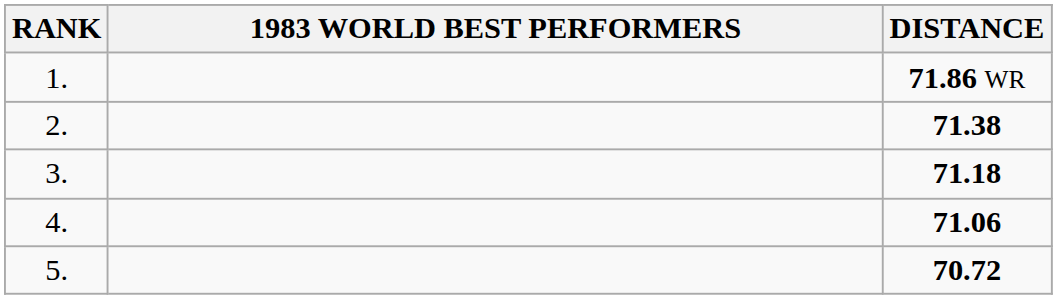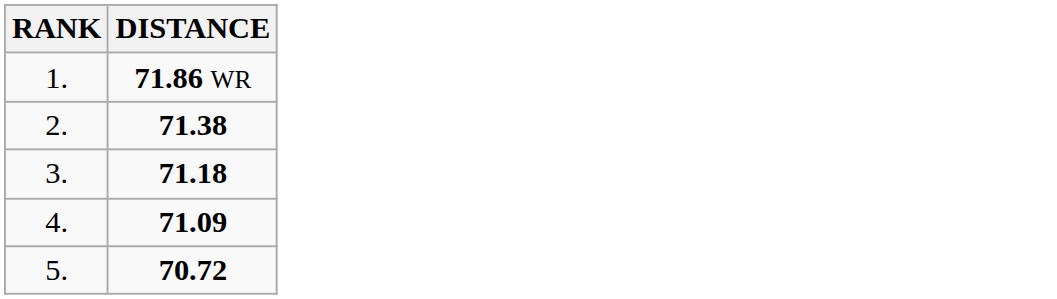- column: 1983 WORLD BEST PERFORMERS
4. | DISTANCE: 71.06 -> 71.09
